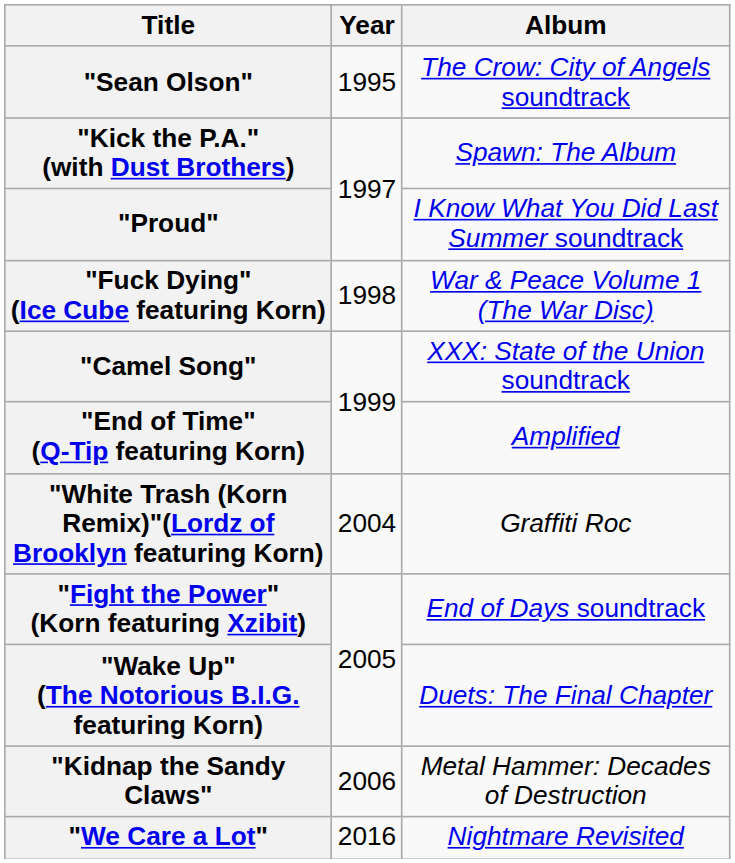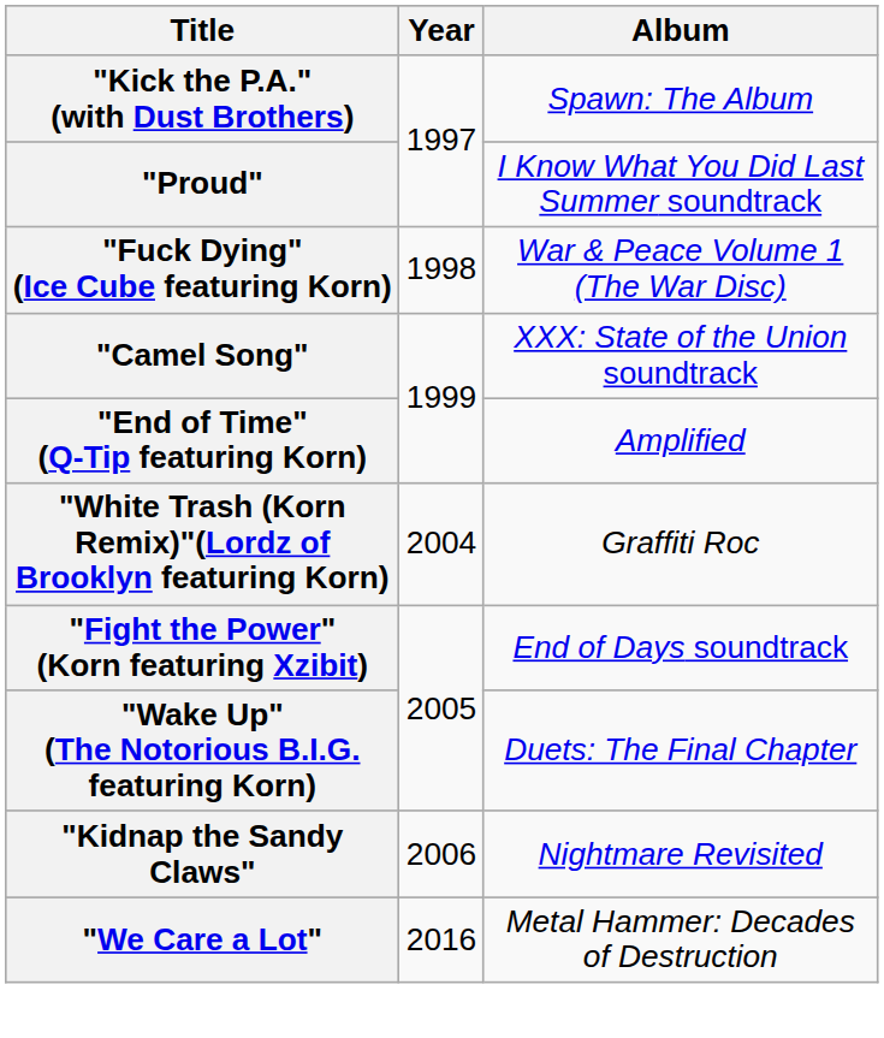- row: "Sean Olson" | 1995 | The Crow: City of Angels soundtrack
"Kidnap the Sandy Claws" | Album: Metal Hammer: Decades of Destruction -> Nightmare Revisited
"We Care a Lot" | Album: Nightmare Revisited -> Metal Hammer: Decades of Destruction
